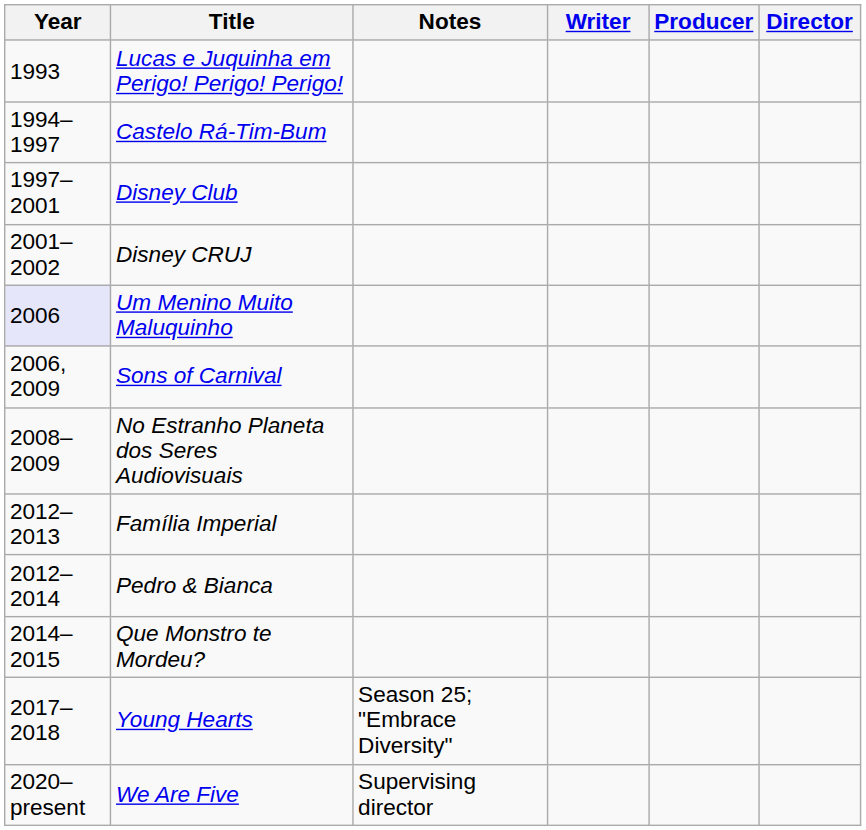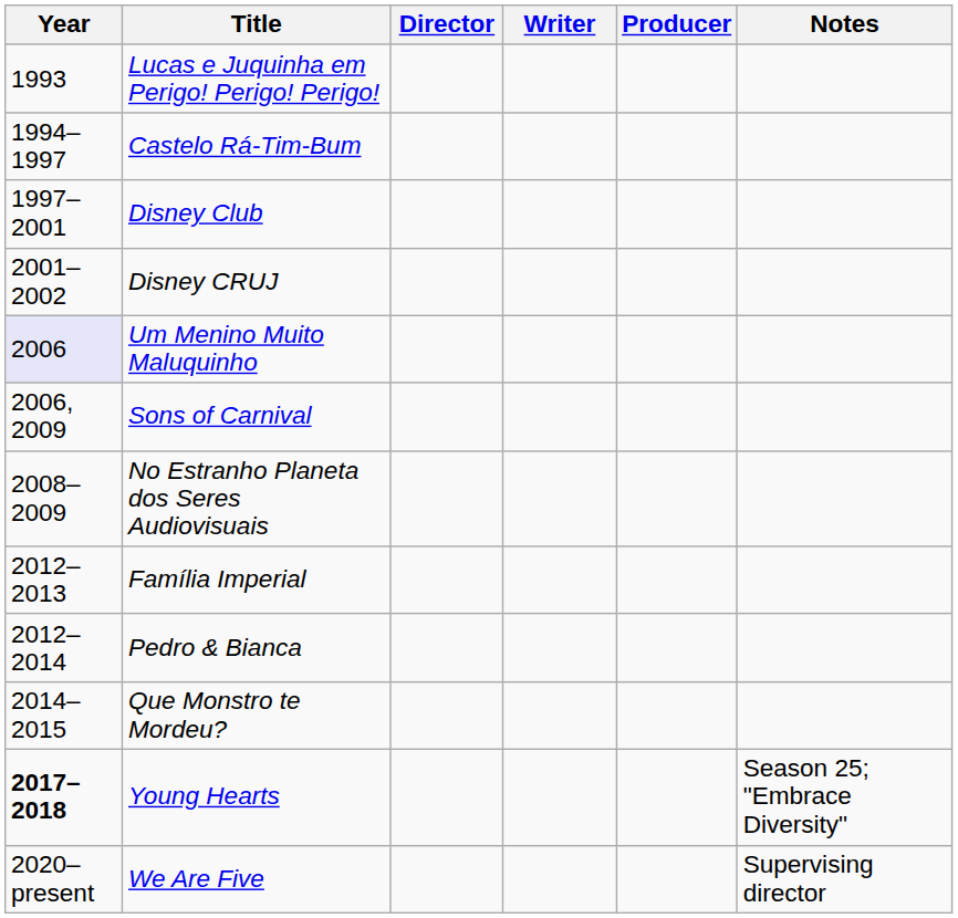columns swapped: Director <-> Notes
Young Hearts | Year: normal -> bold
